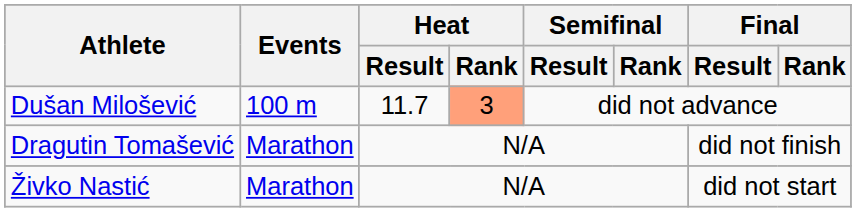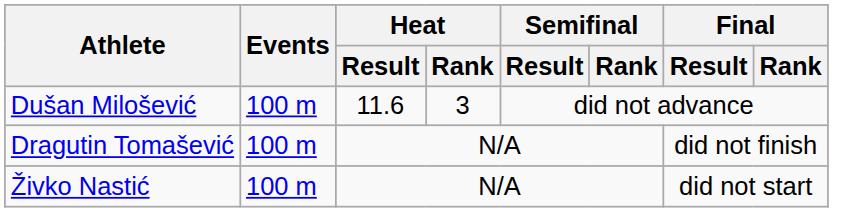Dušan Milošević | Heat / Result: 11.7 -> 11.6
Dušan Milošević | Heat / Rank: lightsalmon background -> no background
Dragutin Tomašević | Events: Marathon -> 100 m
Živko Nastić | Events: Marathon -> 100 m
